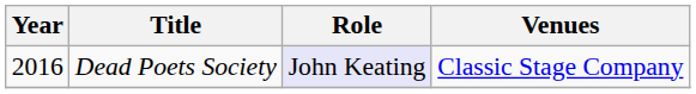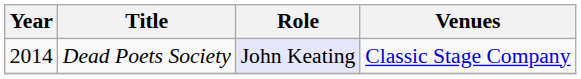Dead Poets Society | Year: 2016 -> 2014
